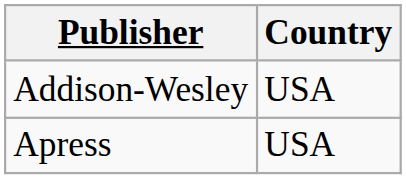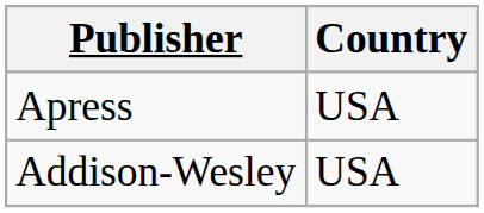rows swapped: Apress <-> Addison-Wesley
